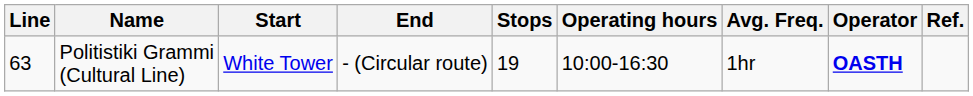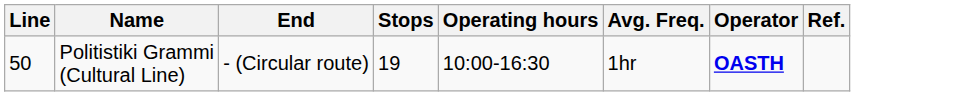- column: Start | White Tower
Politistiki Grammi (Cultural Line) | Line: 63 -> 50
